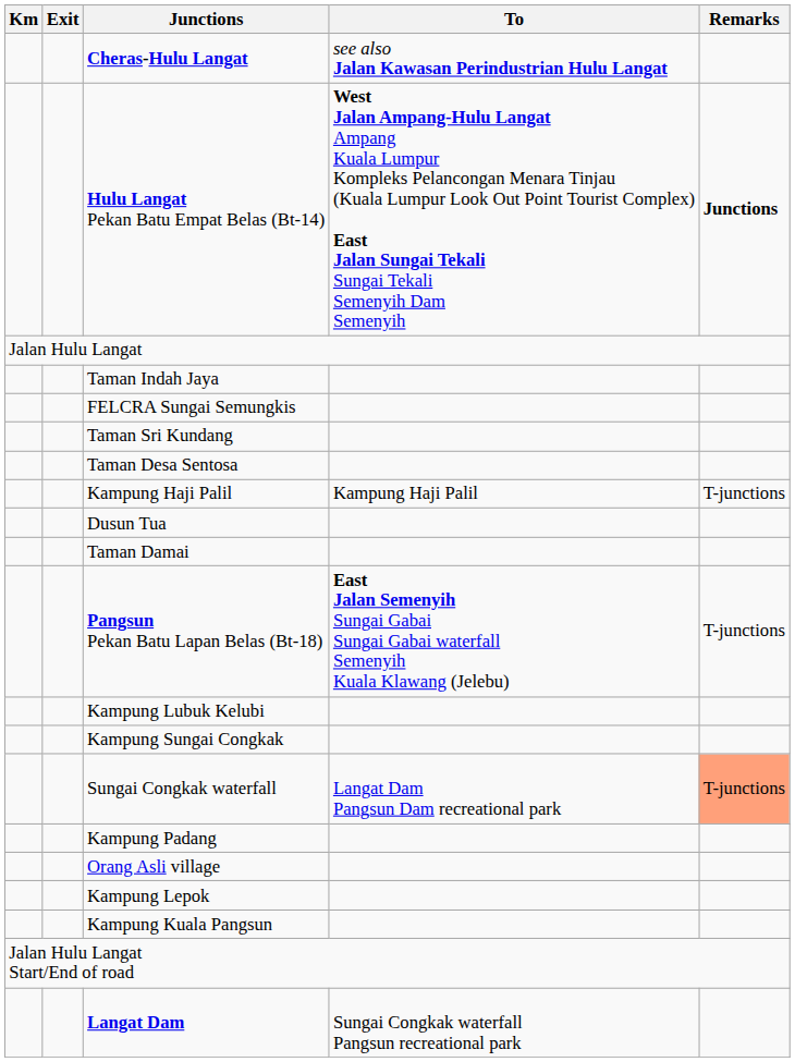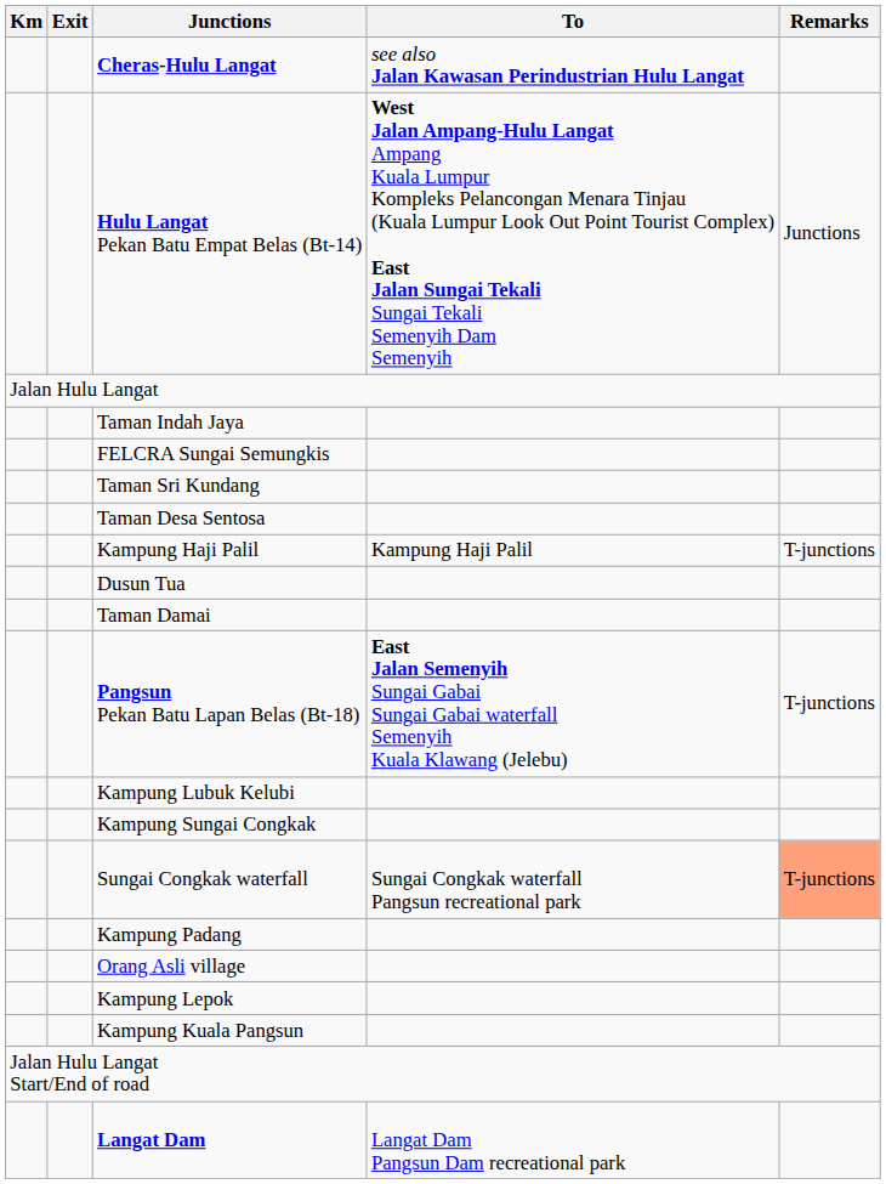Hulu Langat Pekan Batu Empat Belas (Bt-14) | Remarks: bold -> normal
Sungai Congkak waterfall | To: Langat Dam Pangsun Dam recreational park -> Sungai Congkak waterfall Pangsun recreational park
Langat Dam | To: Sungai Congkak waterfall Pangsun recreational park -> Langat Dam Pangsun Dam recreational park
